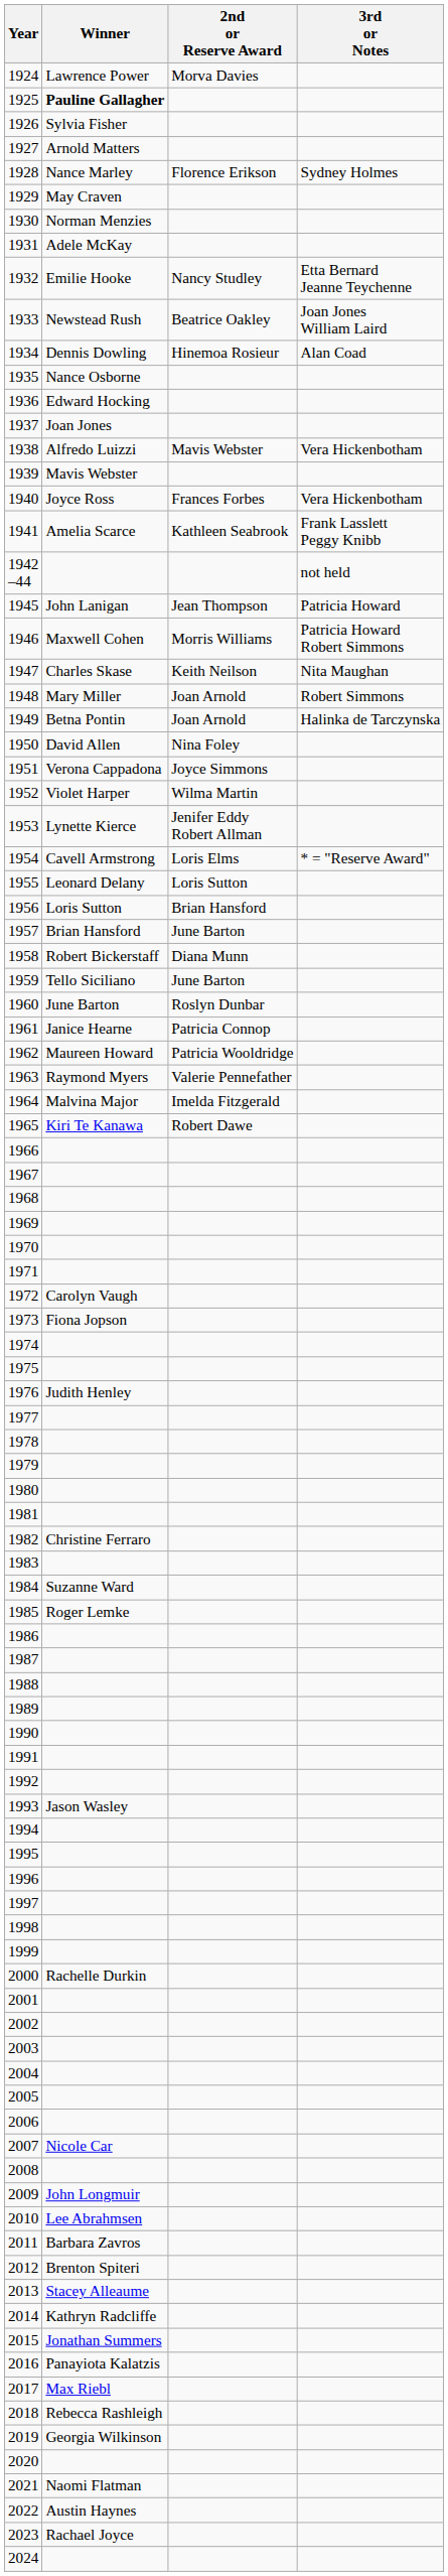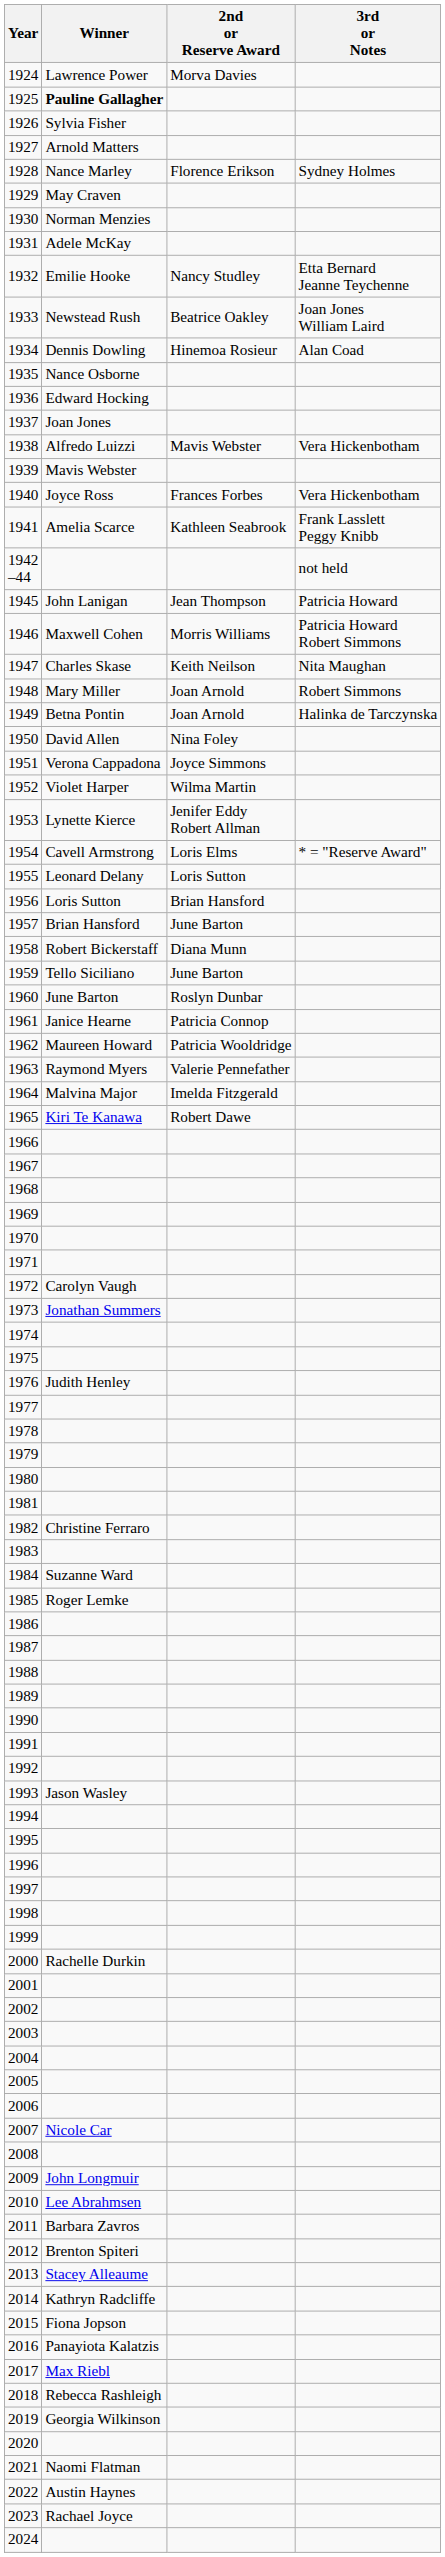1973 | Winner: Fiona Jopson -> Jonathan Summers
2015 | Winner: Jonathan Summers -> Fiona Jopson
